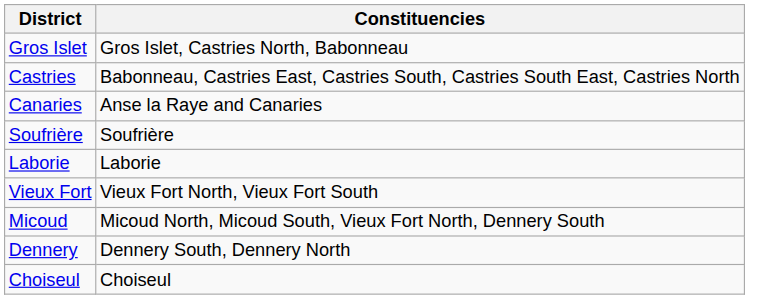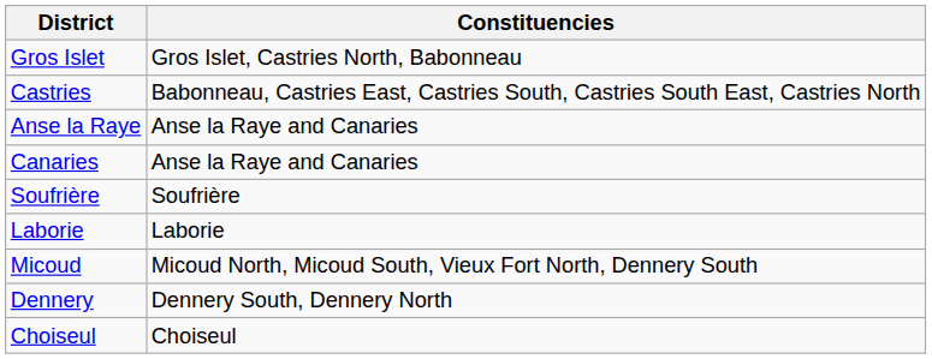+ row: Anse la Raye | Anse la Raye and Canaries
- row: Vieux Fort | Vieux Fort North, Vieux Fort South
